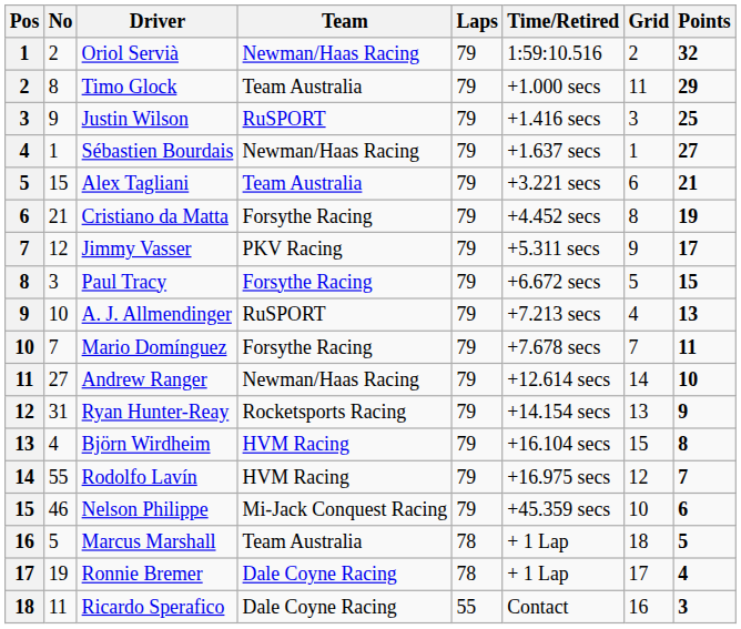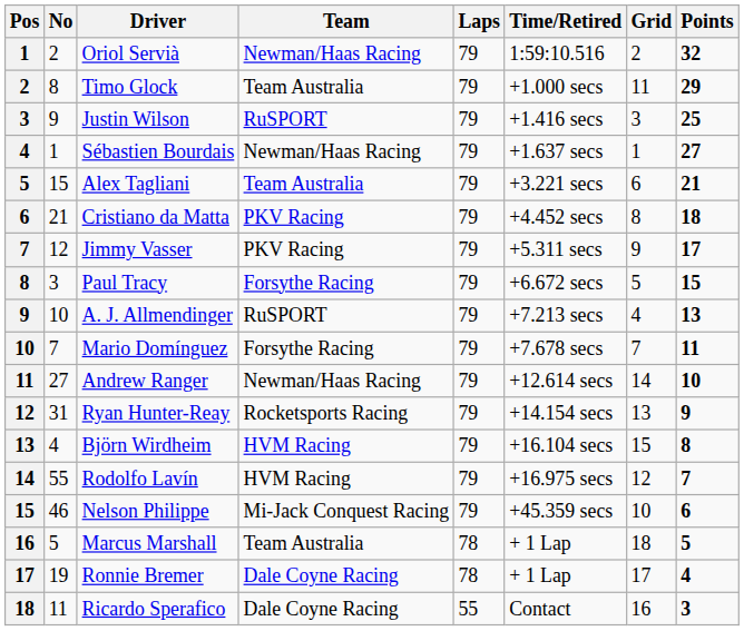Cristiano da Matta | Team: Forsythe Racing -> PKV Racing
Cristiano da Matta | Points: 19 -> 18
